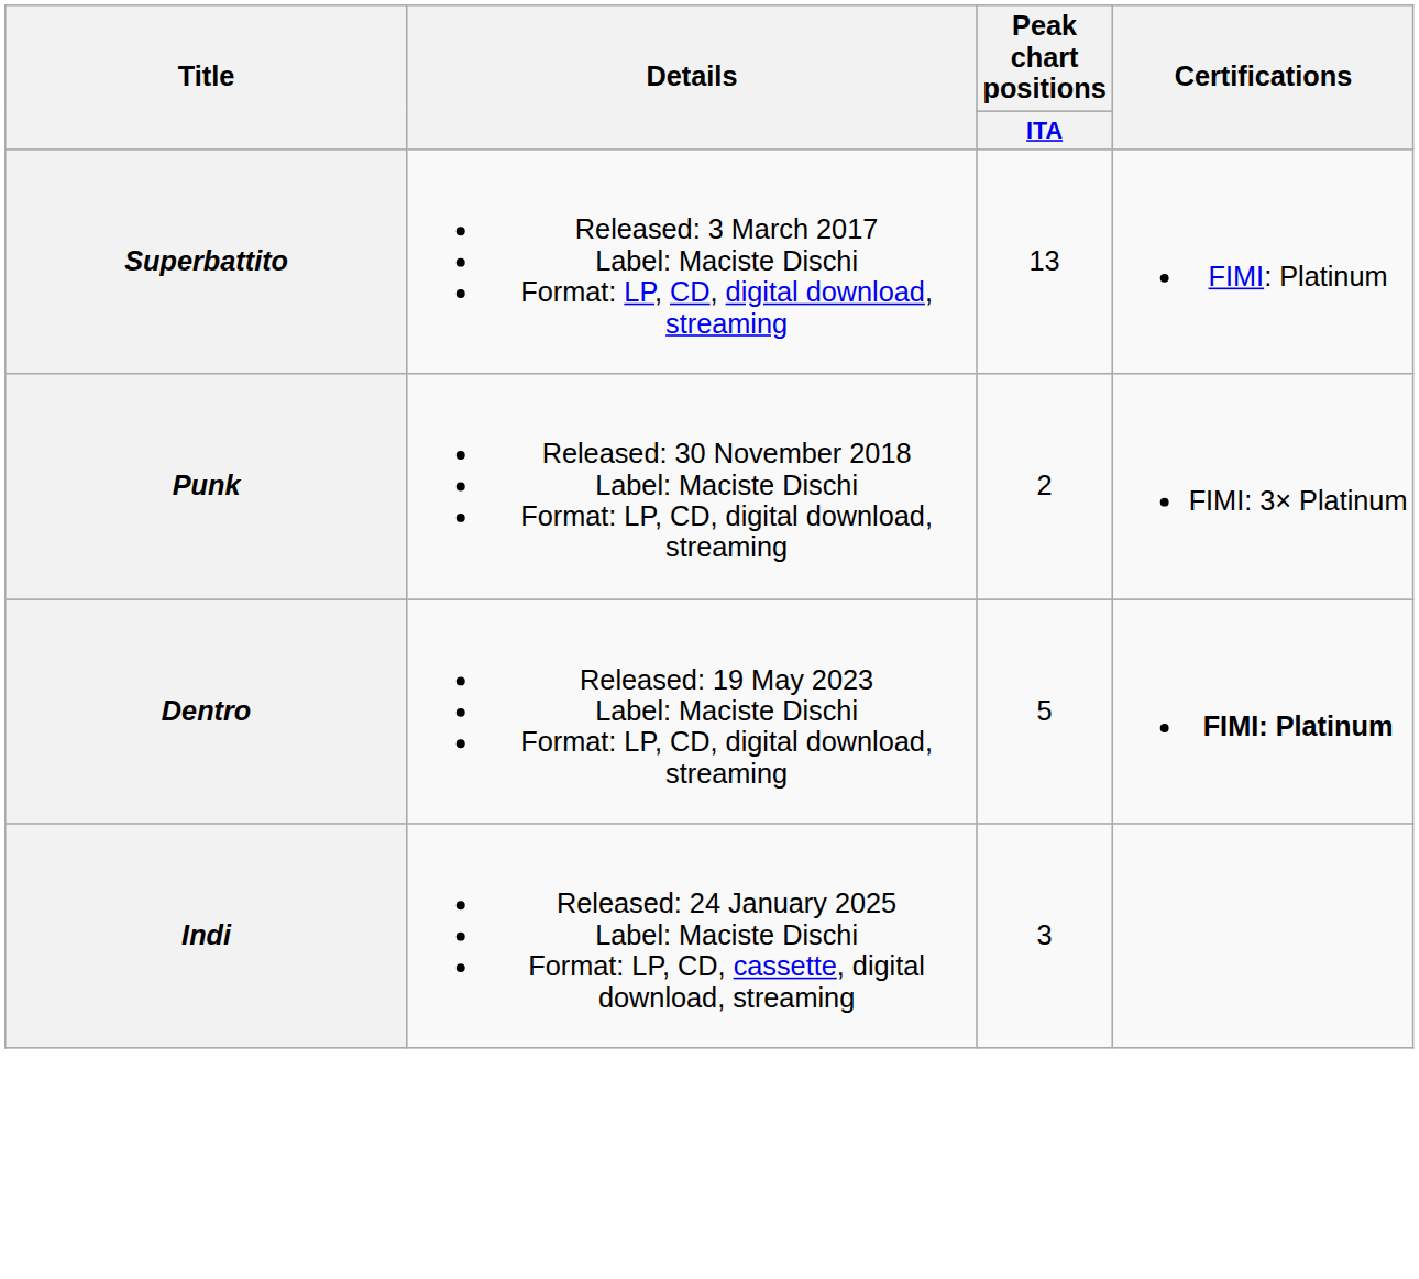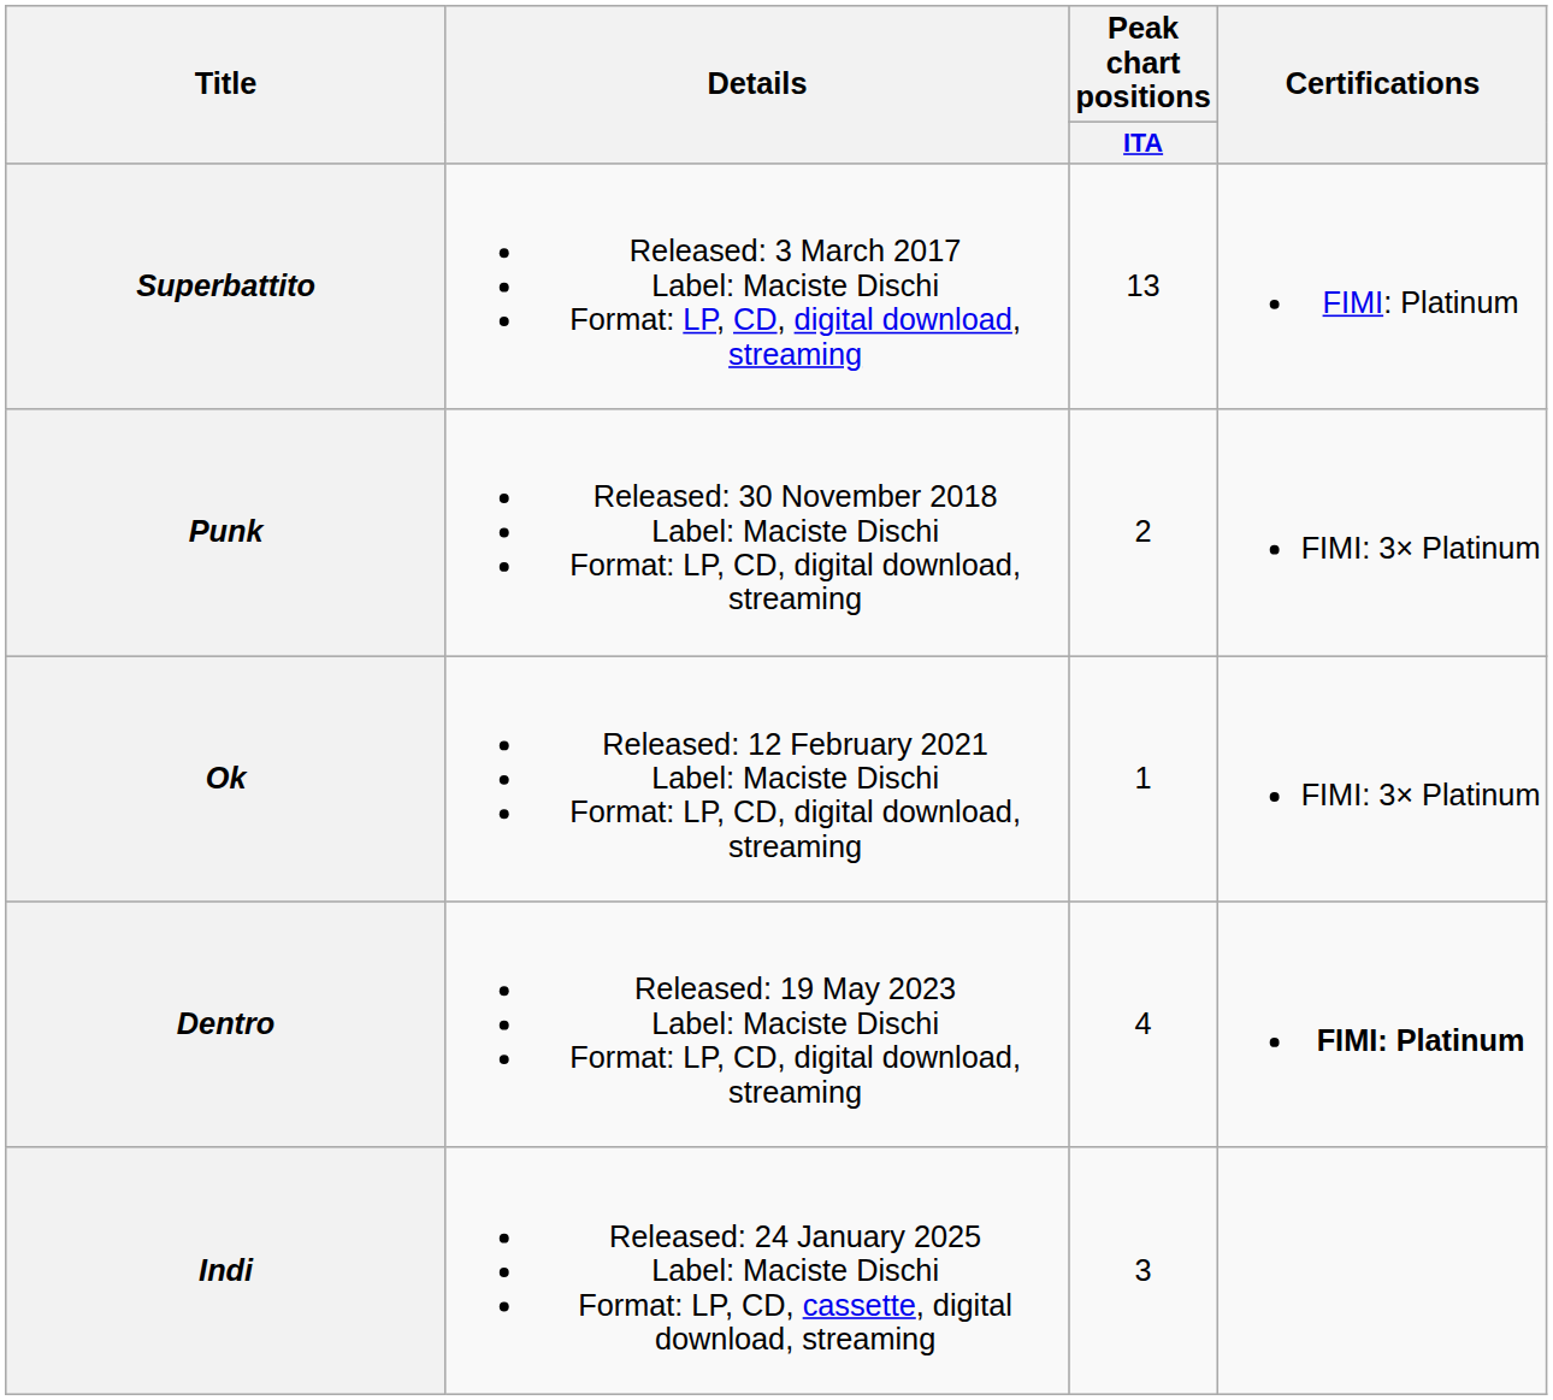+ row: Ok | Released: 12 February 2021 Label: Maciste Dischi Format: LP, CD, digital download, streaming | 1 | FIMI: 3× Platinum
Dentro | Peak chart positions / ITA: 5 -> 4
